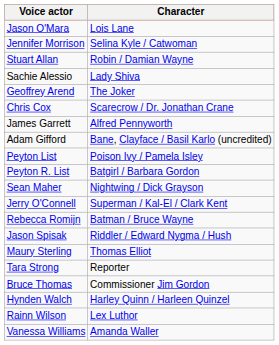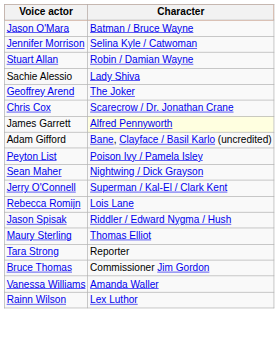Jason O'Mara | Character: Lois Lane -> Batman / Bruce Wayne
James Garrett | Character: no background -> lightyellow background
- row: Peyton R. List | Batgirl / Barbara Gordon
Rebecca Romijn | Character: Batman / Bruce Wayne -> Lois Lane
- row: Hynden Walch | Harley Quinn / Harleen Quinzel
rows swapped: Vanessa Williams <-> Rainn Wilson
